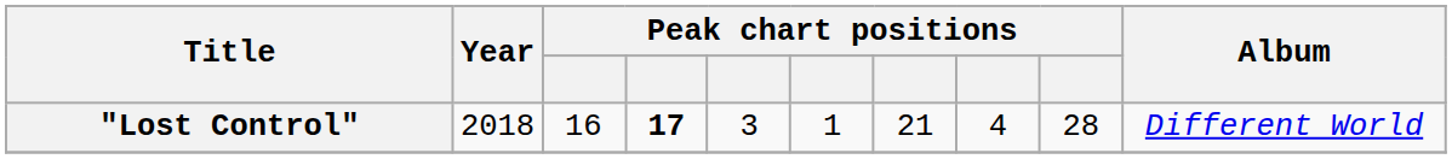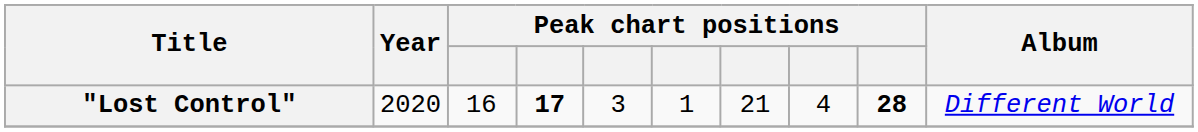"Lost Control" | Year: 2018 -> 2020
"Lost Control" | column 9: normal -> bold
